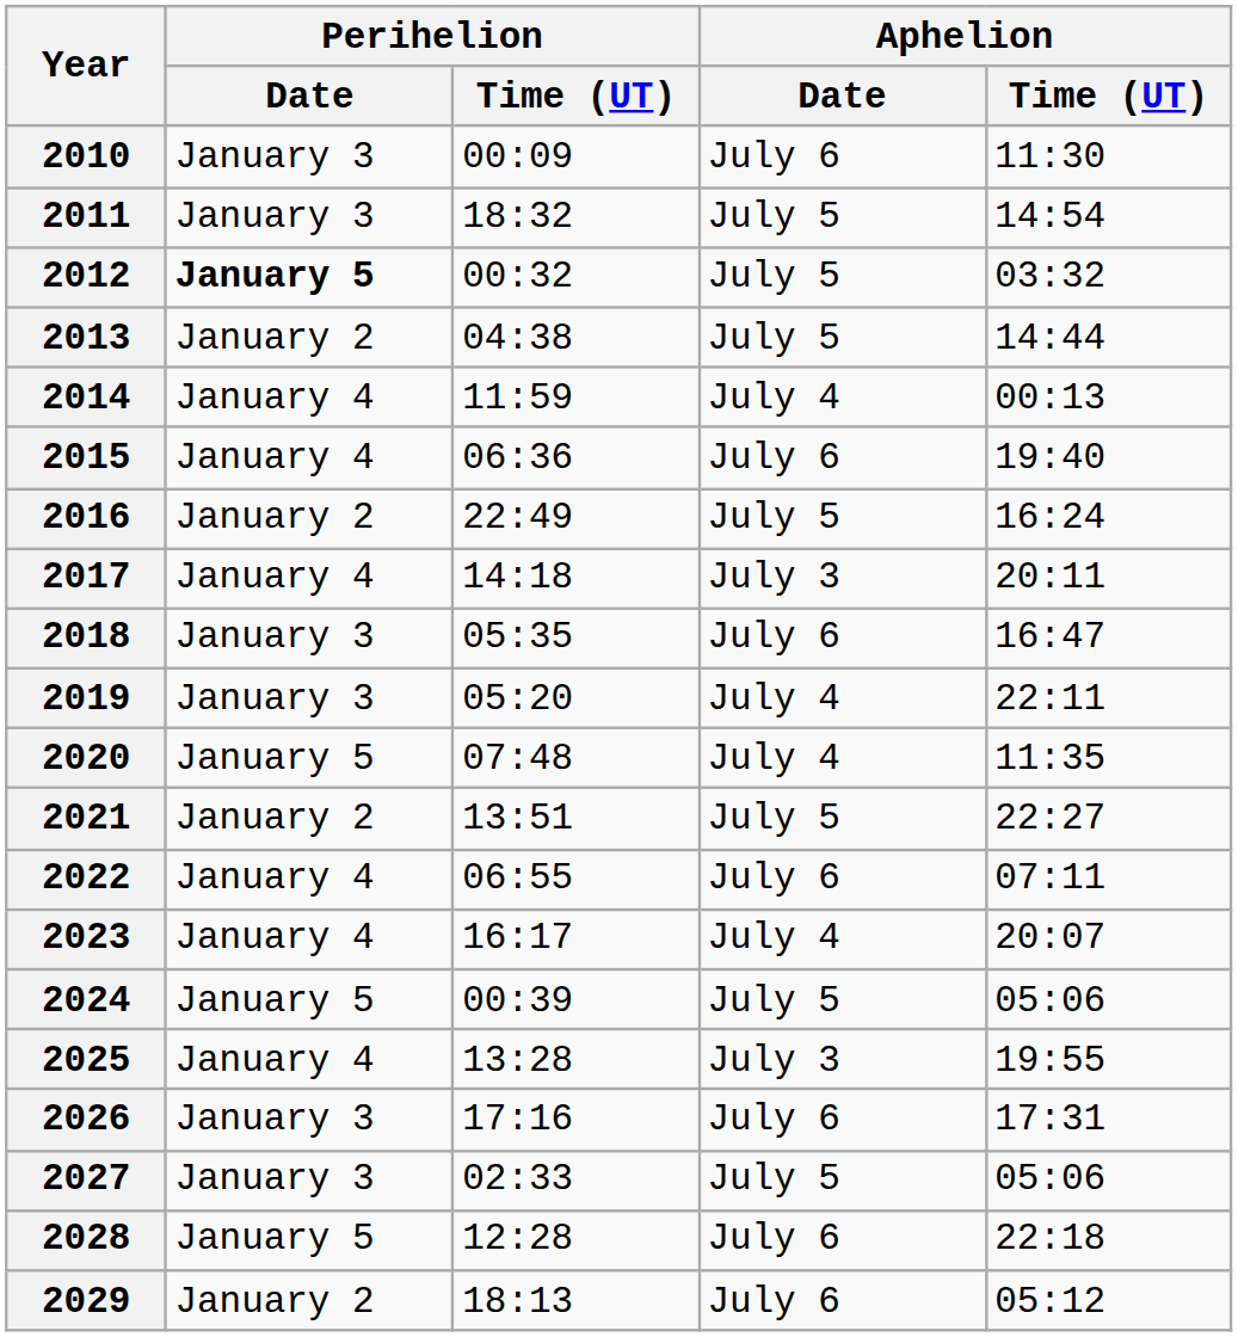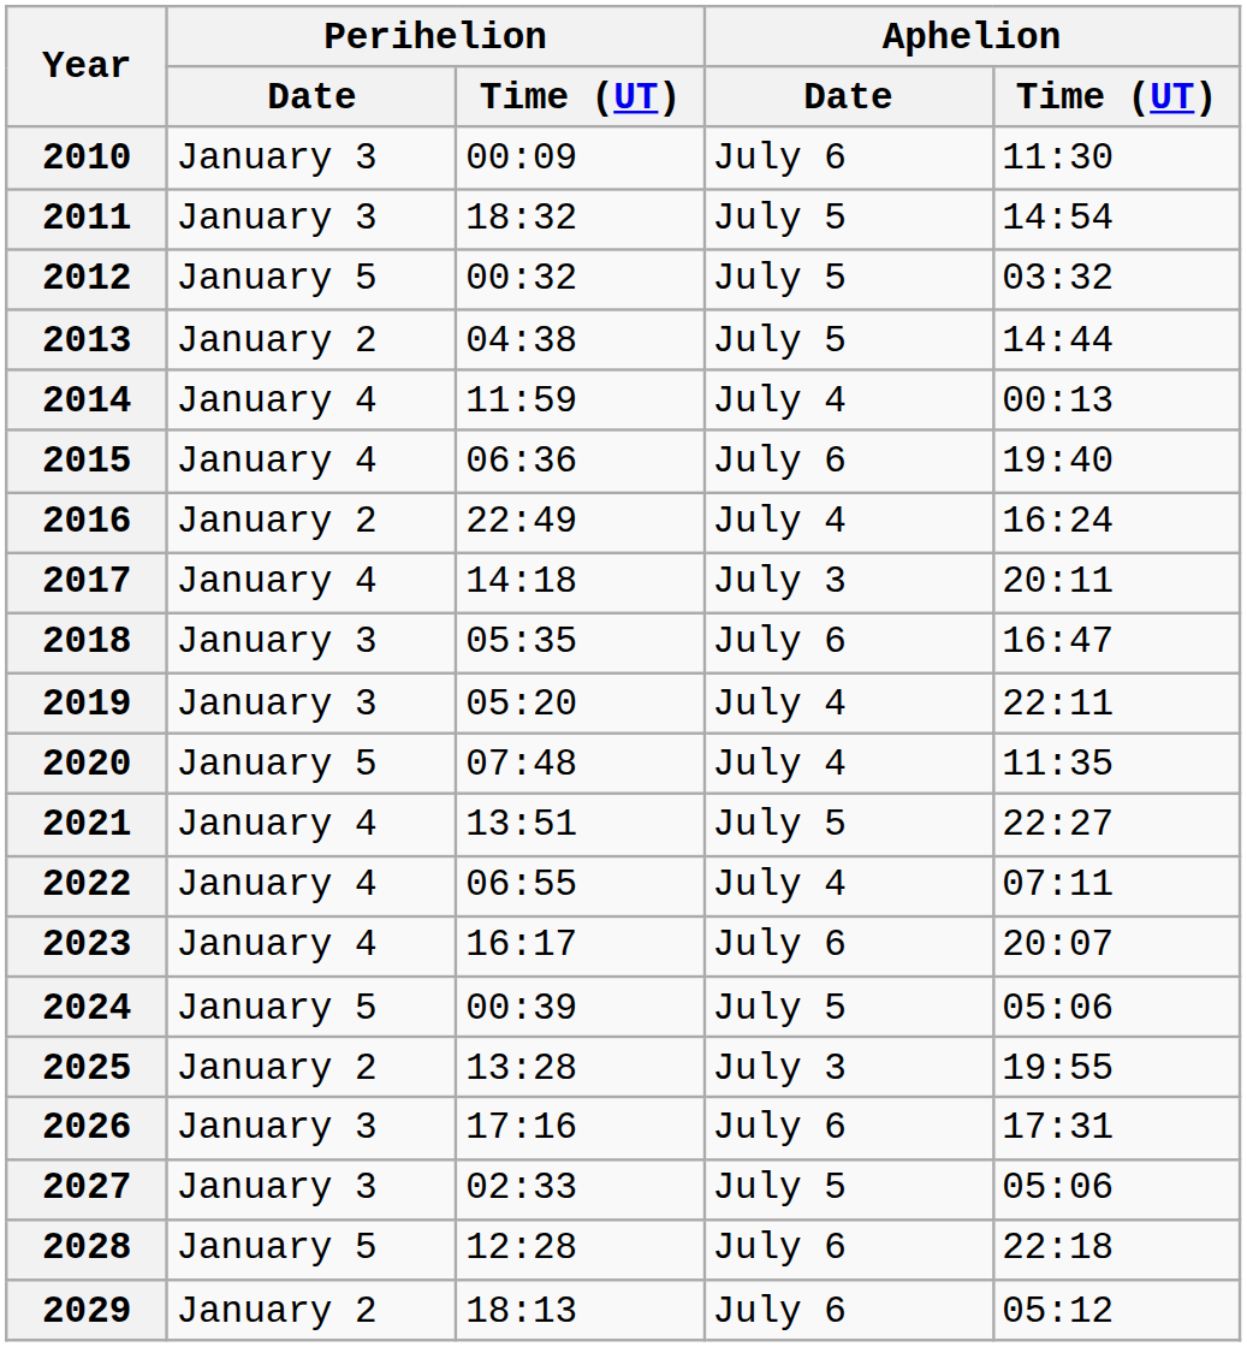2012 | Perihelion / Date: bold -> normal
2016 | Aphelion / Date: July 5 -> July 4
2021 | Perihelion / Date: January 2 -> January 4
2022 | Aphelion / Date: July 6 -> July 4
2023 | Aphelion / Date: July 4 -> July 6
2025 | Perihelion / Date: January 4 -> January 2
